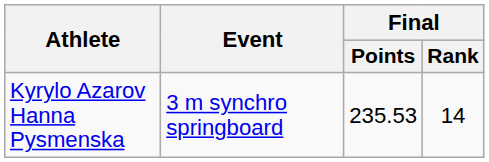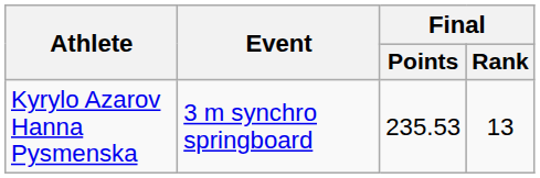Kyrylo Azarov Hanna Pysmenska | Final / Rank: 14 -> 13
